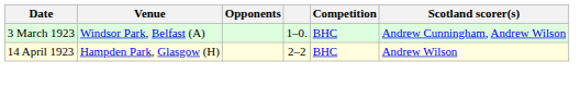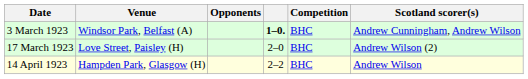3 March 1923 | column 4: normal -> bold
+ row: 17 March 1923 | Love Street, Paisley (H) | 2–0 | BHC | Andrew Wilson (2)
